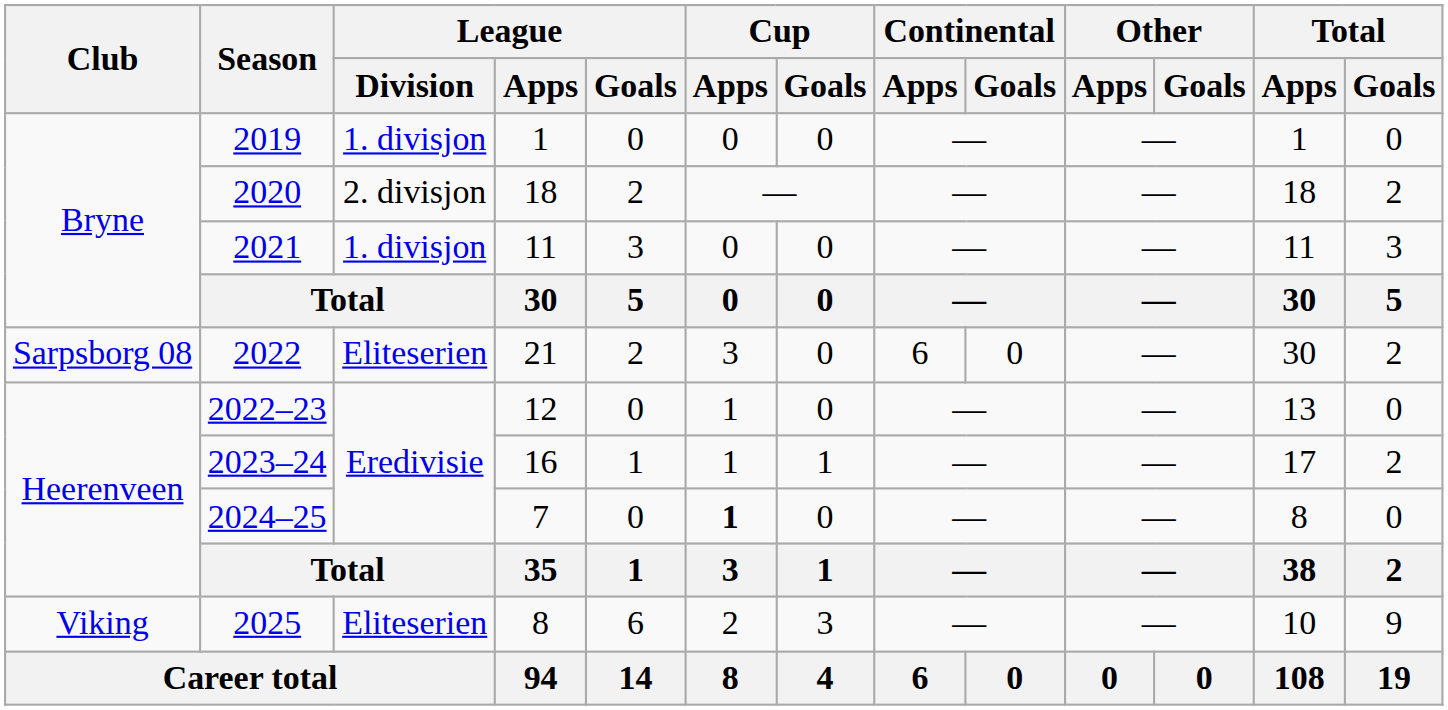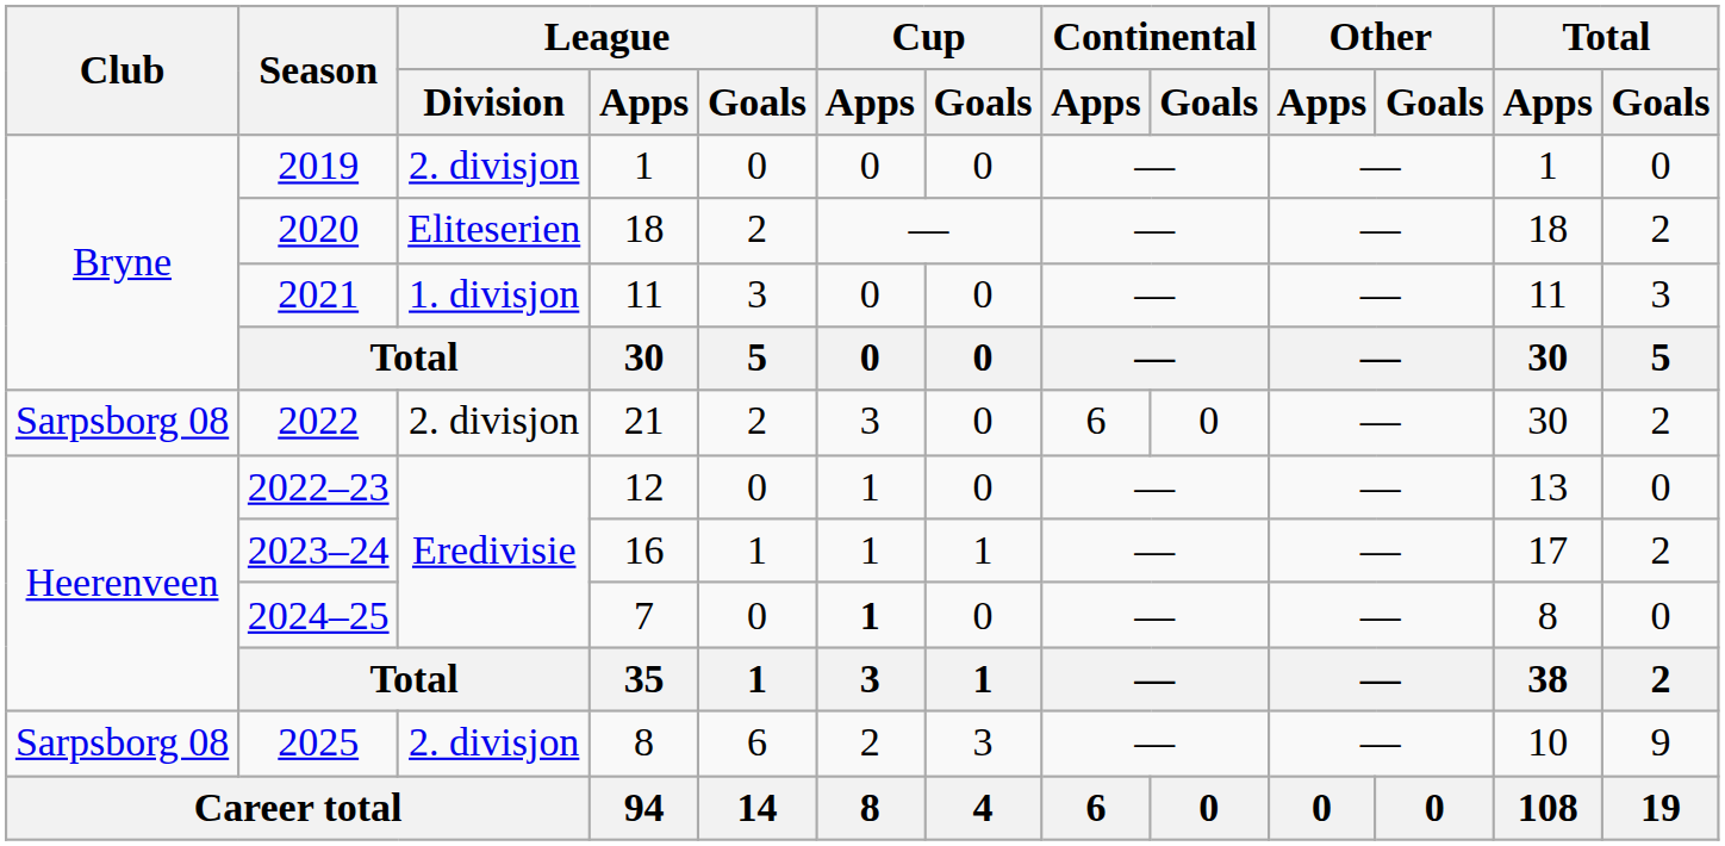2019 | League / Division: 1. divisjon -> 2. divisjon
2020 | League / Division: 2. divisjon -> Eliteserien
2022 | League / Division: Eliteserien -> 2. divisjon
2025 | Club: Viking -> Sarpsborg 08
2025 | League / Division: Eliteserien -> 2. divisjon
